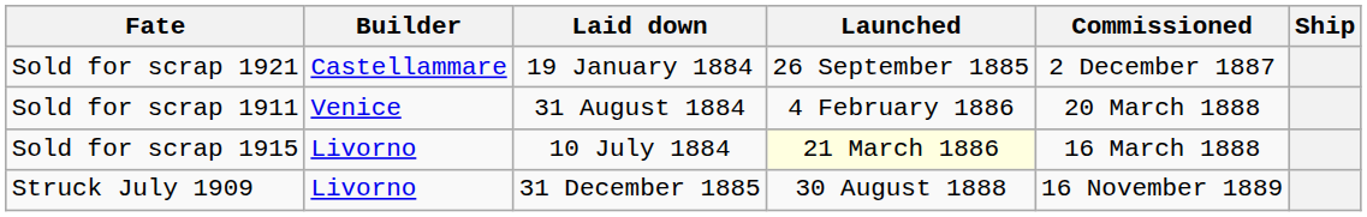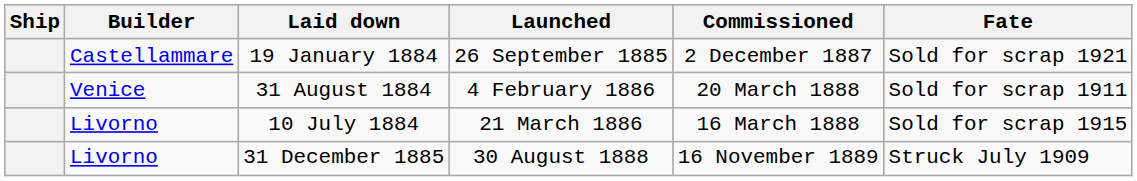columns swapped: Ship <-> Fate
10 July 1884 | Launched: lightyellow background -> no background
